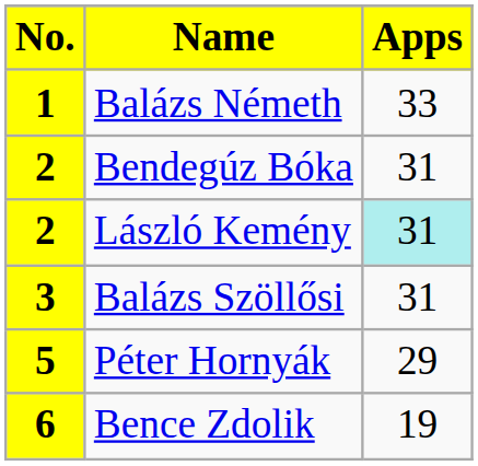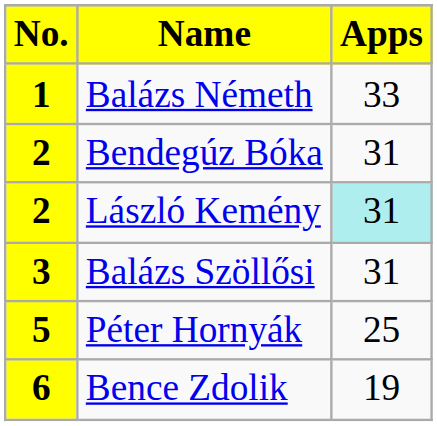Péter Hornyák | Apps: 29 -> 25
